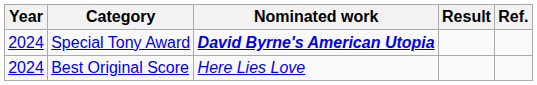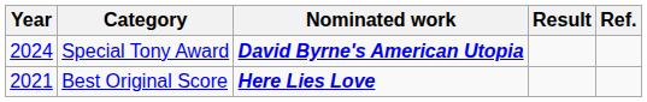Best Original Score | Year: 2024 -> 2021
Best Original Score | Nominated work: normal -> bold
